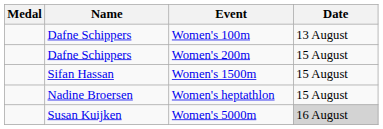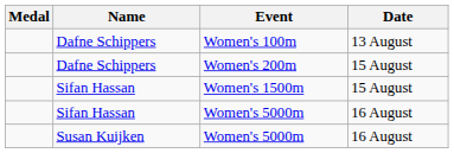- row: Nadine Broersen | Women's heptathlon | 15 August
+ row: Sifan Hassan | Women's 5000m | 16 August
Susan Kuijken / Women's 5000m | Date: lightgrey background -> no background
